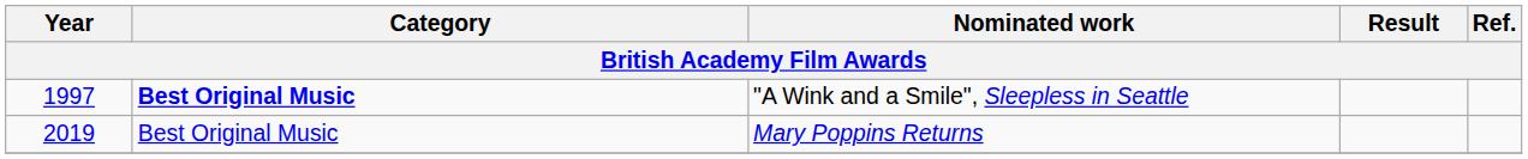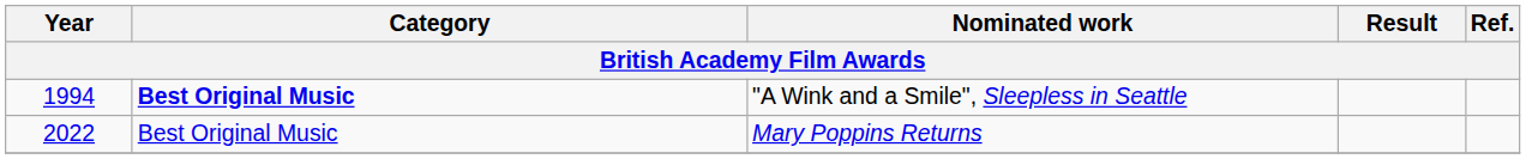"A Wink and a Smile", Sleepless in Seattle | Year: 1997 -> 1994
Mary Poppins Returns | Year: 2019 -> 2022
